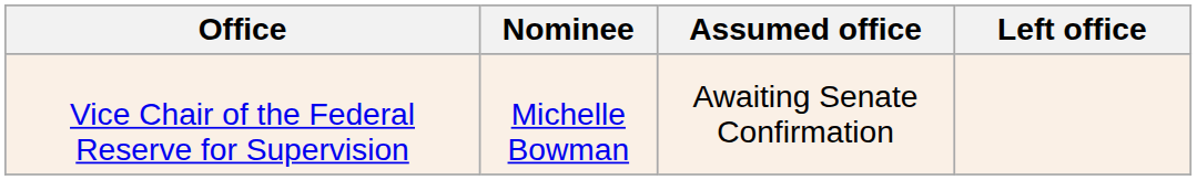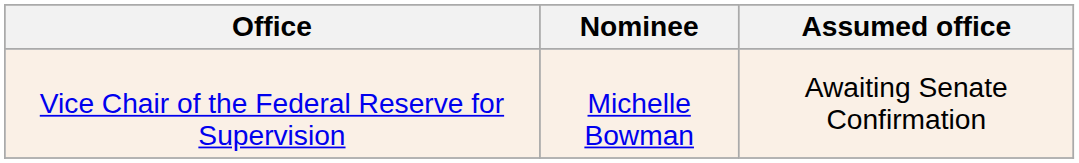- column: Left office
